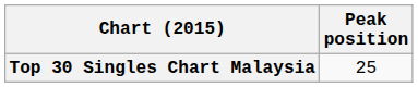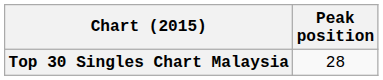Top 30 Singles Chart Malaysia | Peak position: 25 -> 28
